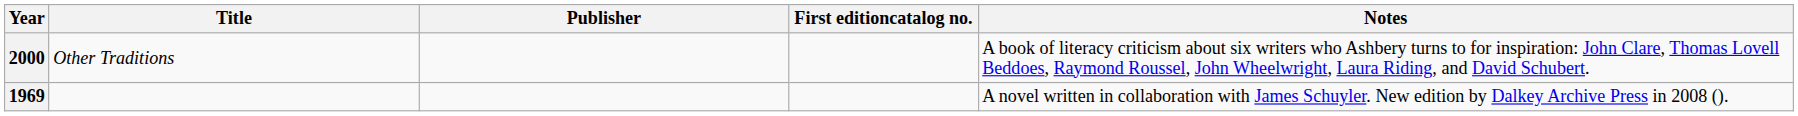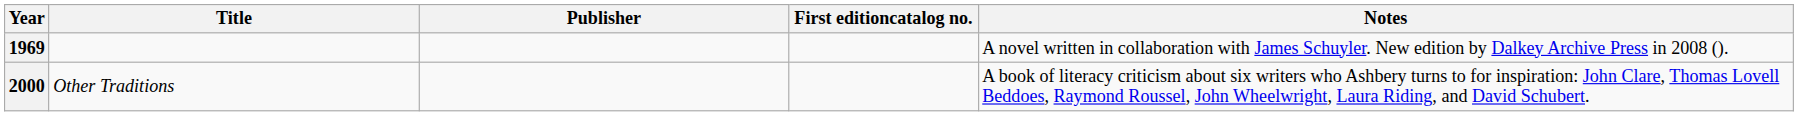rows swapped: 1969 <-> 2000
